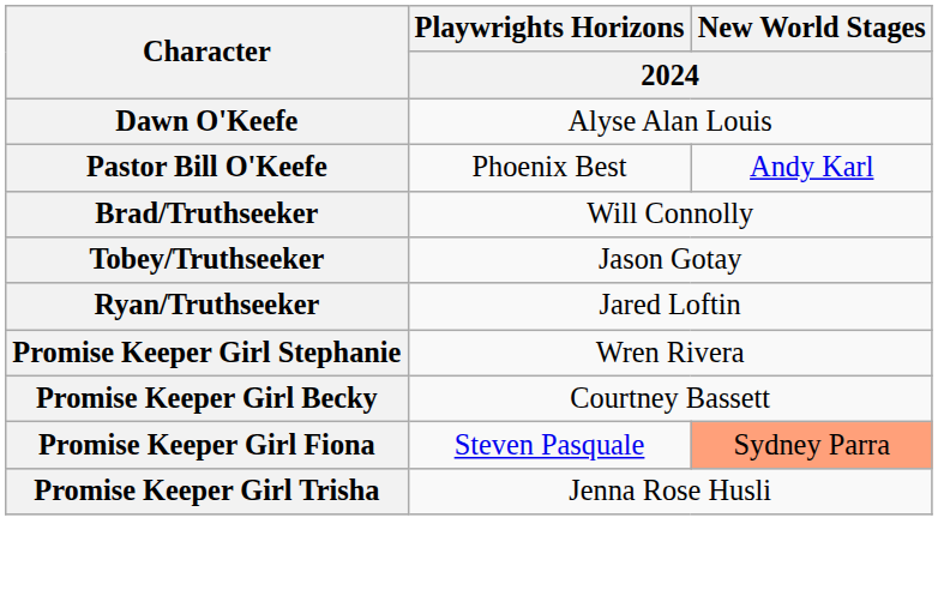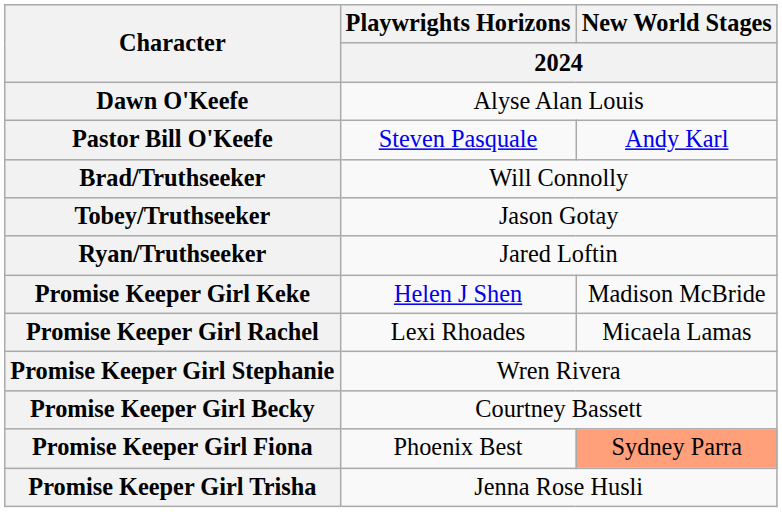Pastor Bill O'Keefe | Playwrights Horizons / 2024: Phoenix Best -> Steven Pasquale
+ row: Promise Keeper Girl Keke | Helen J Shen | Madison McBride
+ row: Promise Keeper Girl Rachel | Lexi Rhoades | Micaela Lamas
Promise Keeper Girl Fiona | Playwrights Horizons / 2024: Steven Pasquale -> Phoenix Best
